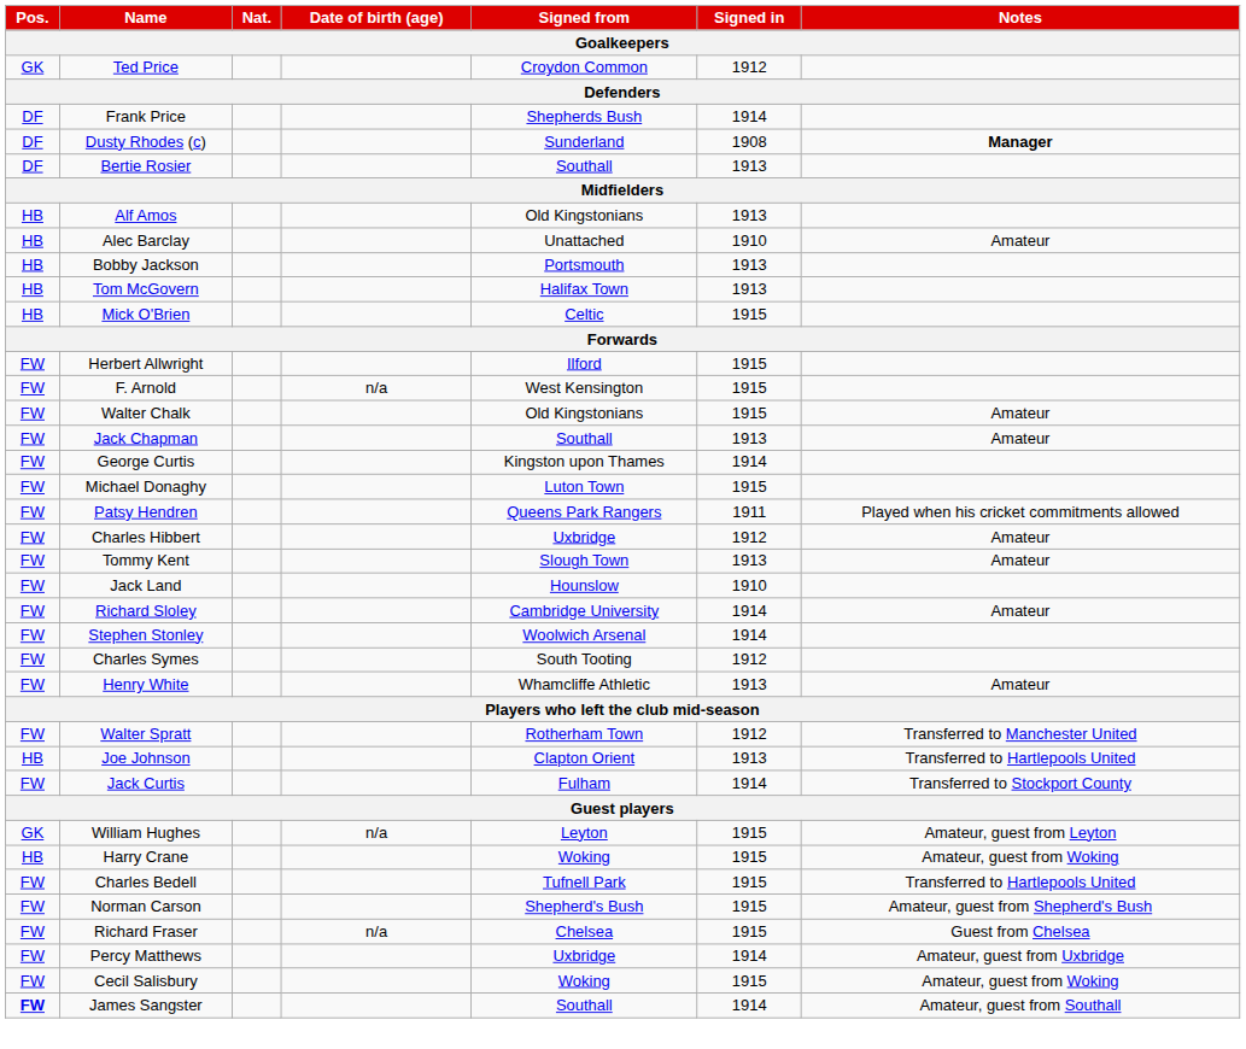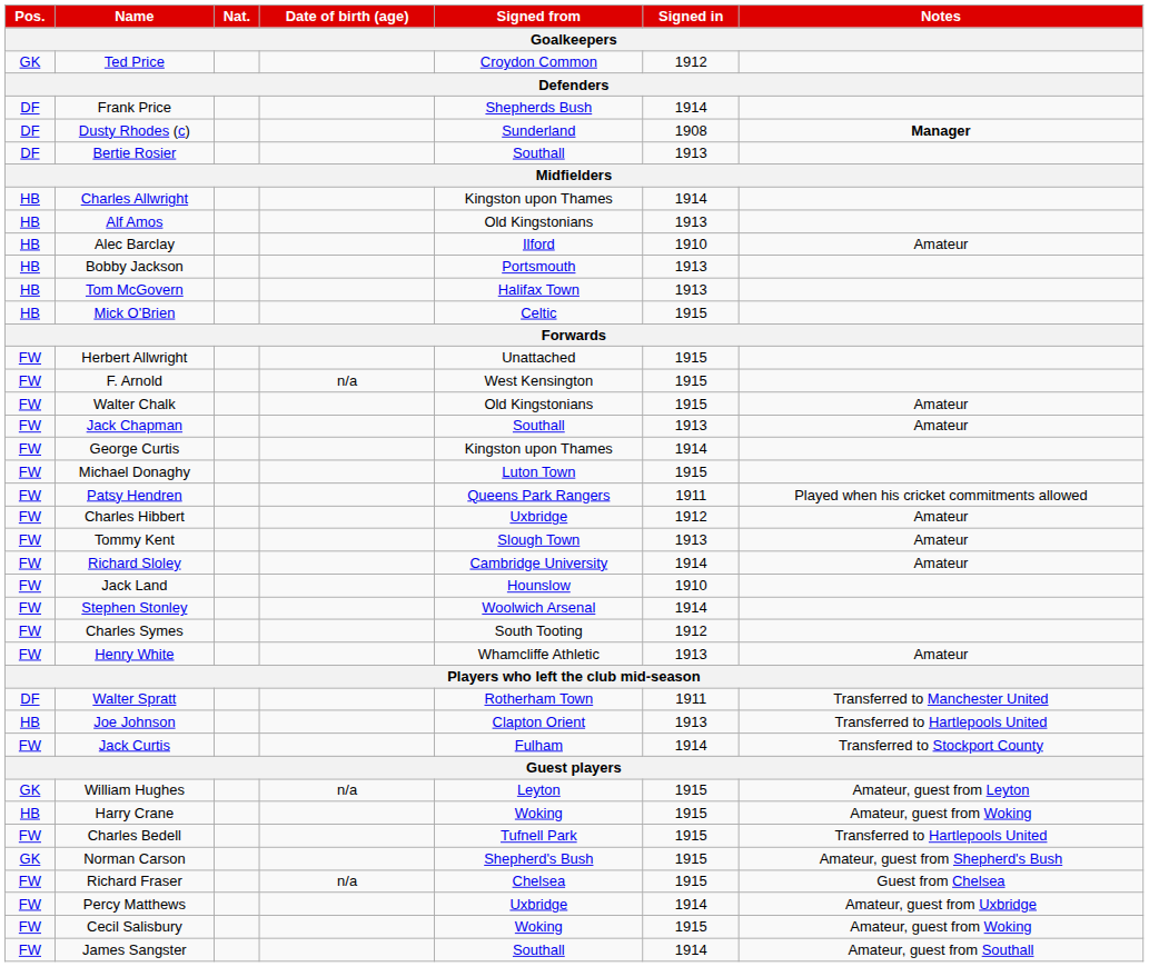+ row: HB | Charles Allwright | Kingston upon Thames | 1914
Alec Barclay | Signed from: Unattached -> Ilford
Herbert Allwright | Signed from: Ilford -> Unattached
rows swapped: Jack Land <-> Richard Sloley
Walter Spratt | Pos.: FW -> DF
Walter Spratt | Signed in: 1912 -> 1911
Norman Carson | Pos.: FW -> GK
James Sangster | Pos.: bold -> normal
